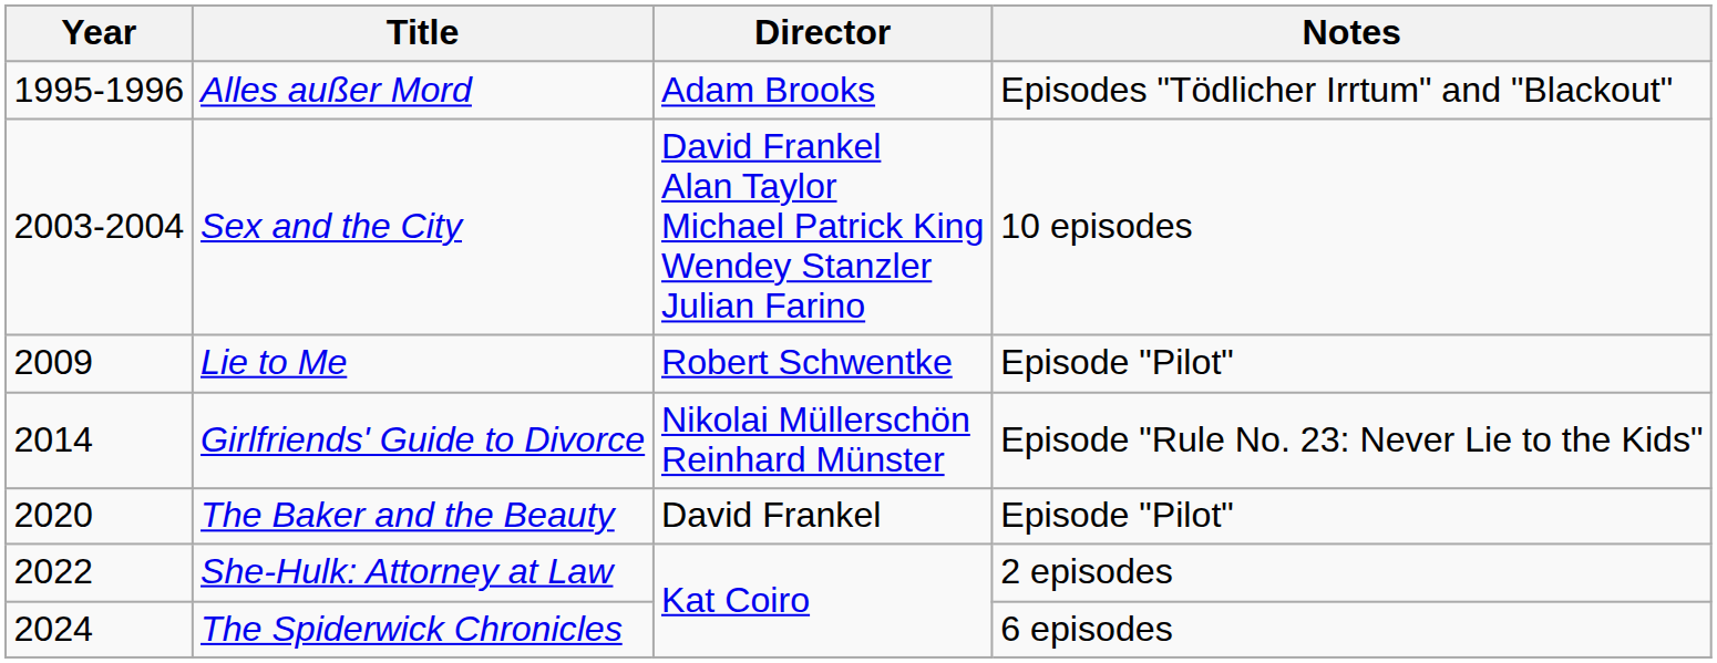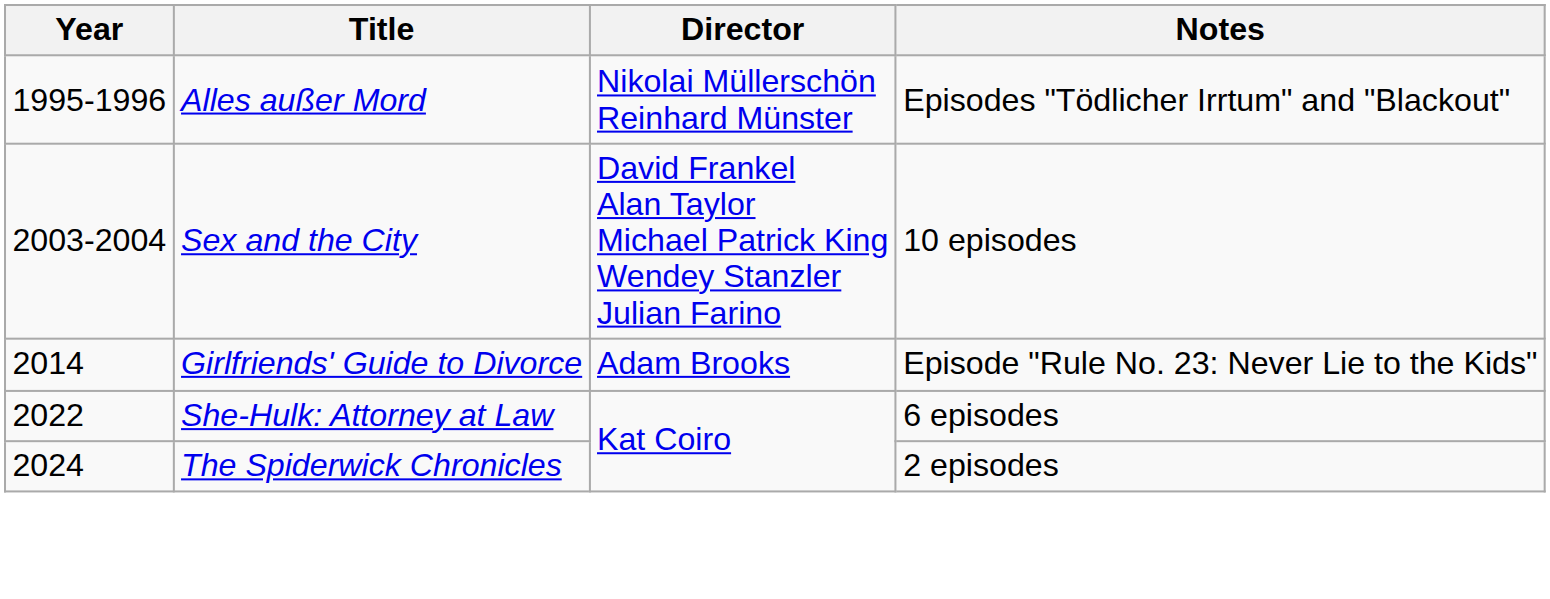Alles außer Mord | Director: Adam Brooks -> Nikolai Müllerschön Reinhard Münster
- row: 2009 | Lie to Me | Robert Schwentke | Episode "Pilot"
Girlfriends' Guide to Divorce | Director: Nikolai Müllerschön Reinhard Münster -> Adam Brooks
- row: 2020 | The Baker and the Beauty | David Frankel | Episode "Pilot"
She-Hulk: Attorney at Law | Notes: 2 episodes -> 6 episodes
The Spiderwick Chronicles | Notes: 6 episodes -> 2 episodes
